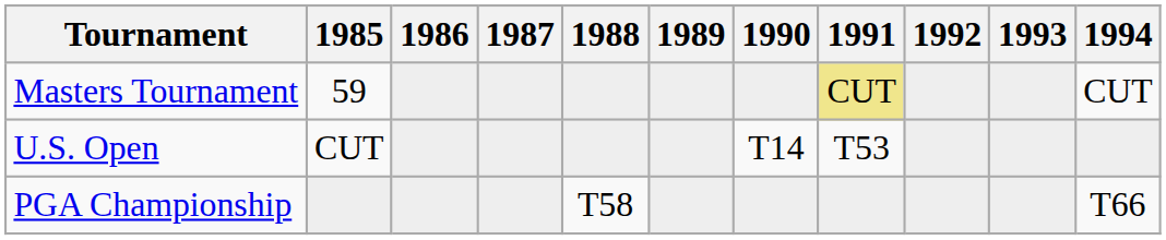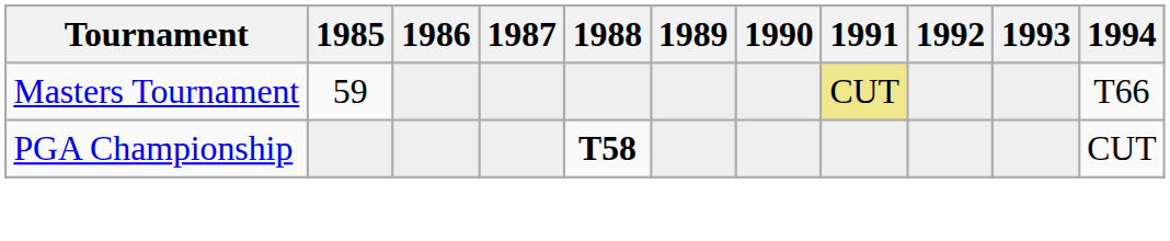Masters Tournament | 1994: CUT -> T66
- row: U.S. Open | CUT | T14 | T53
PGA Championship | 1988: normal -> bold
PGA Championship | 1994: T66 -> CUT
